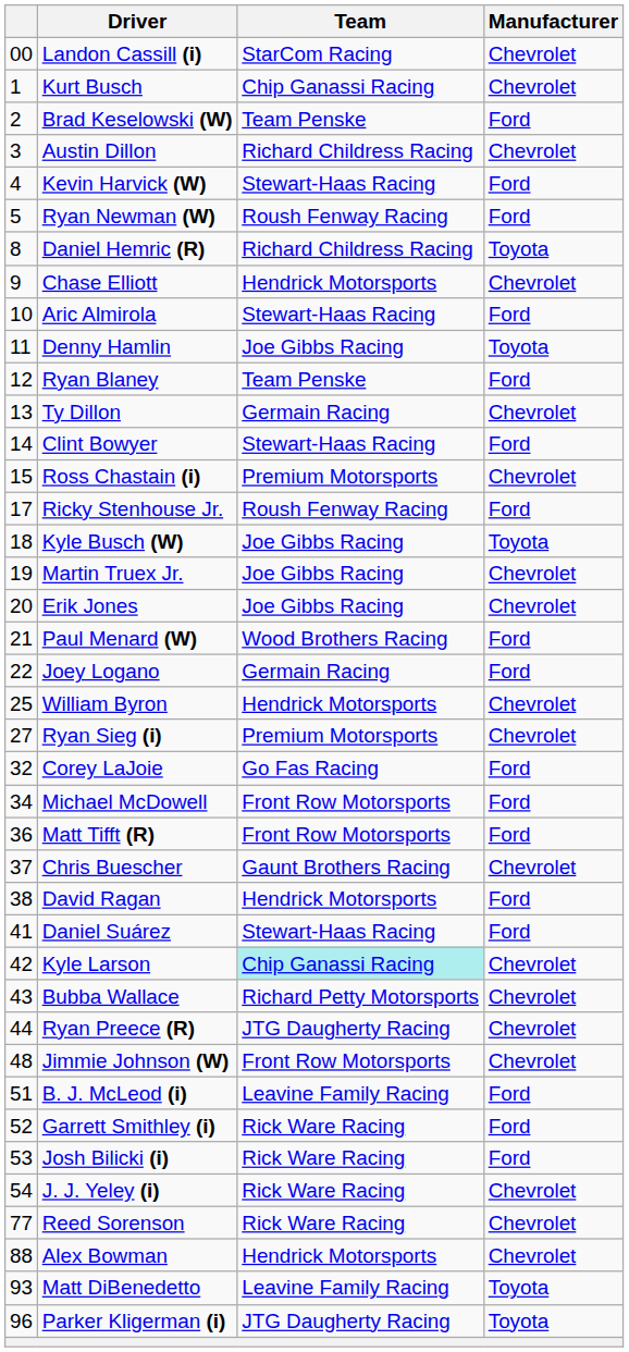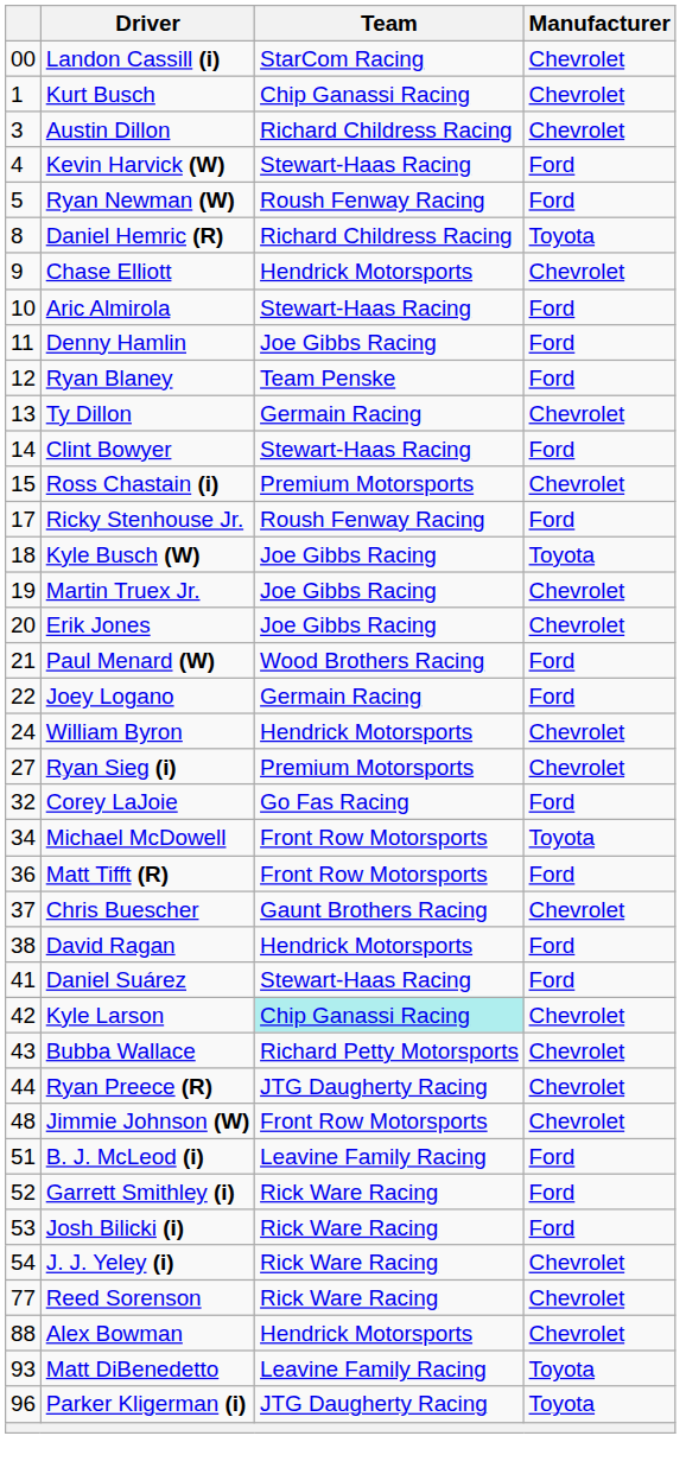- row: 2 | Brad Keselowski (W) | Team Penske | Ford
Denny Hamlin | Manufacturer: Toyota -> Ford
William Byron | column 1: 25 -> 24
Michael McDowell | Manufacturer: Ford -> Toyota
